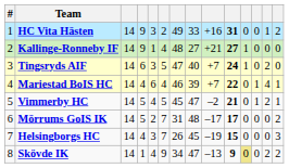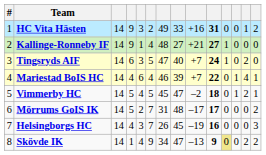Vimmerby HC | column 10: 21 -> 18
Helsingborgs HC | column 10: 15 -> 16
